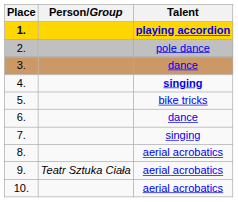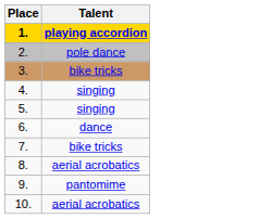- column: Person/Group | Teatr Sztuka Ciała
3. | Talent: dance -> bike tricks
4. | Talent: bold -> normal
5. | Talent: bike tricks -> singing
7. | Talent: singing -> bike tricks
9. | Talent: aerial acrobatics -> pantomime
